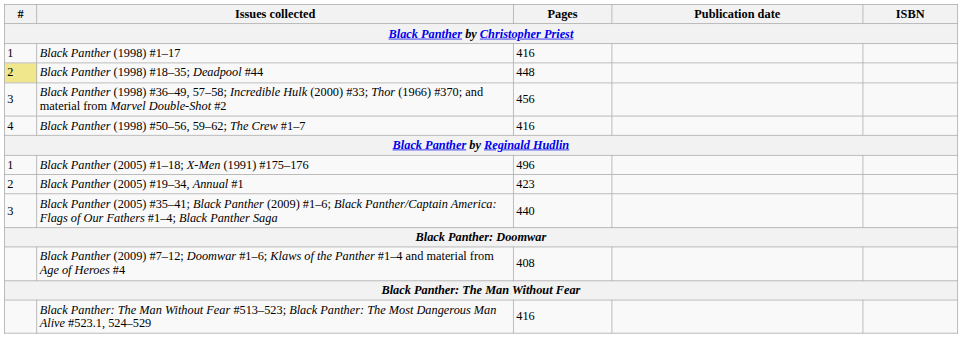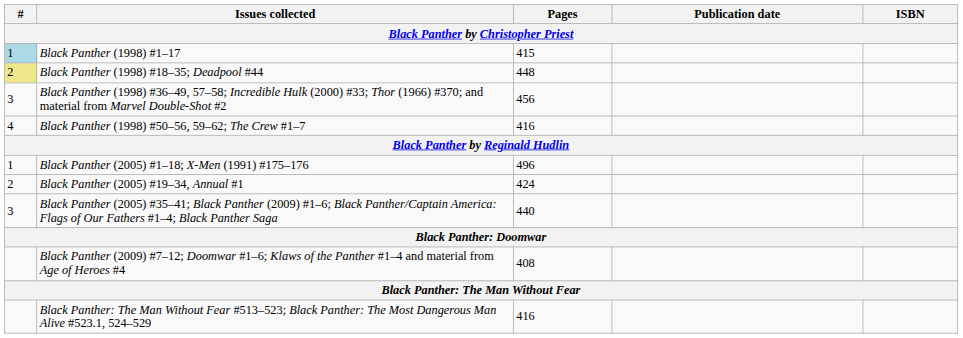Black Panther (1998) #1–17 | #: no background -> lightblue background
Black Panther (1998) #1–17 | Pages: 416 -> 415
Black Panther (2005) #19–34, Annual #1 | Pages: 423 -> 424
